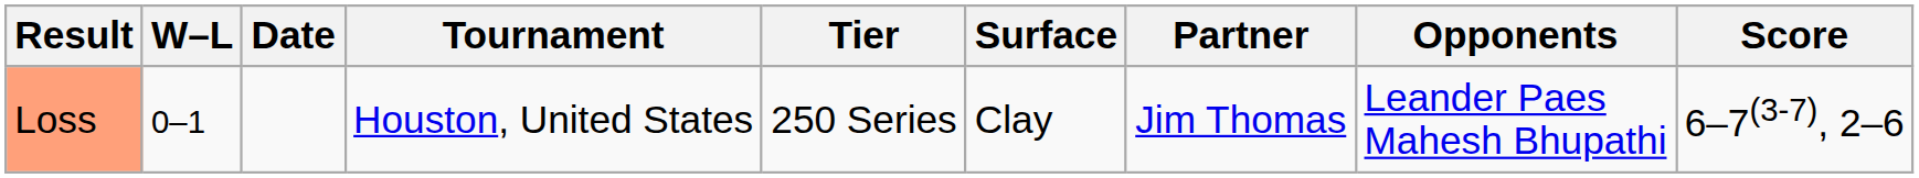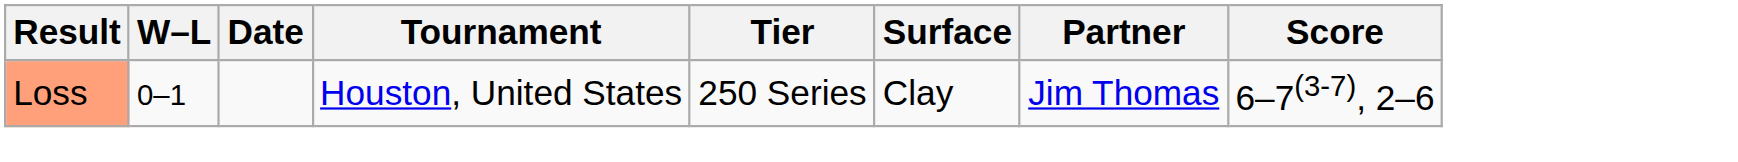- column: Opponents | Leander Paes Mahesh Bhupathi
